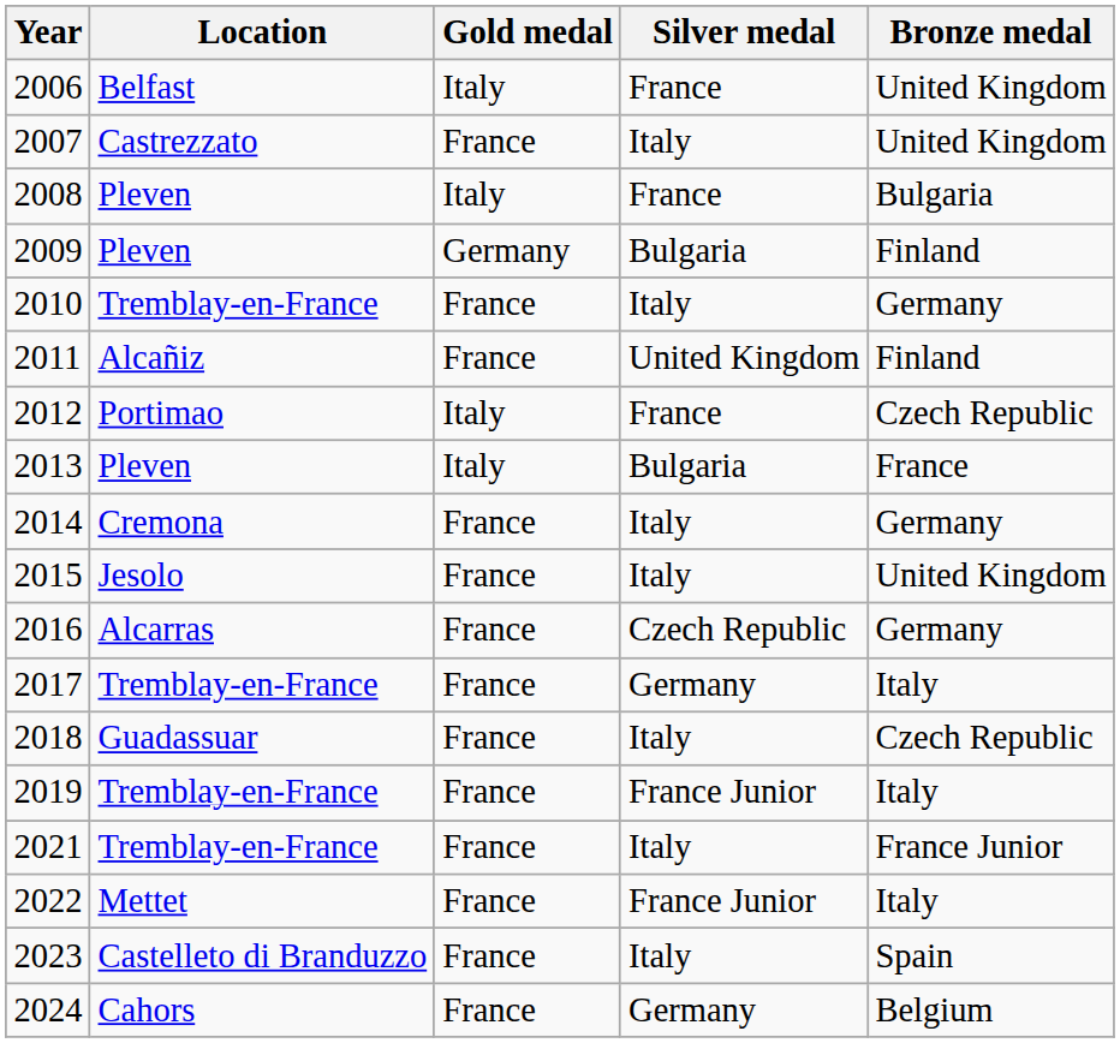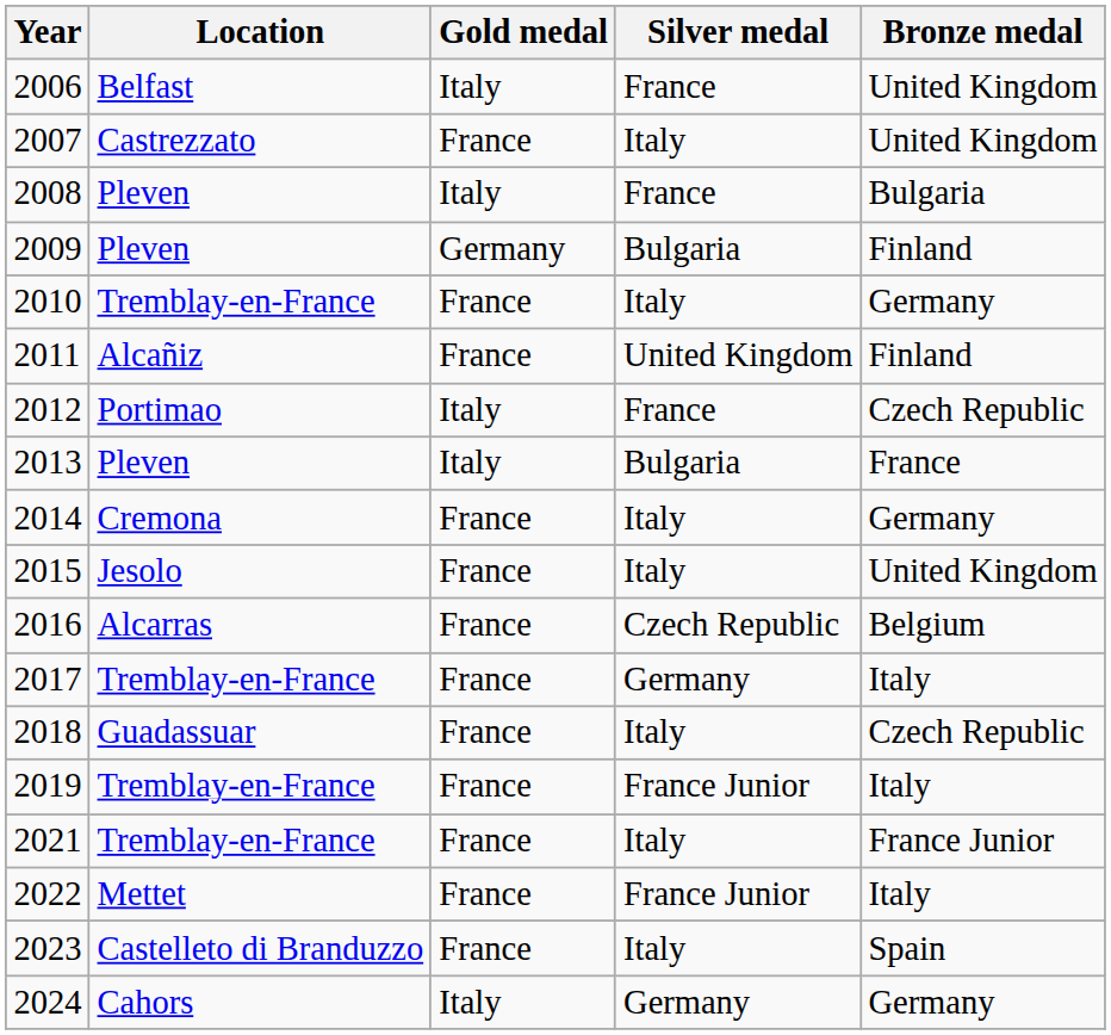2016 | Bronze medal: Germany -> Belgium
2024 | Gold medal: France -> Italy
2024 | Bronze medal: Belgium -> Germany
